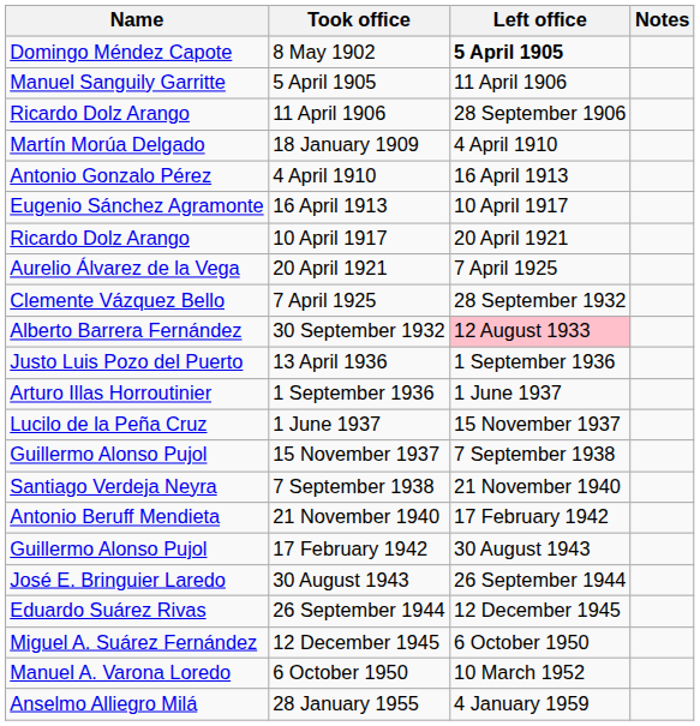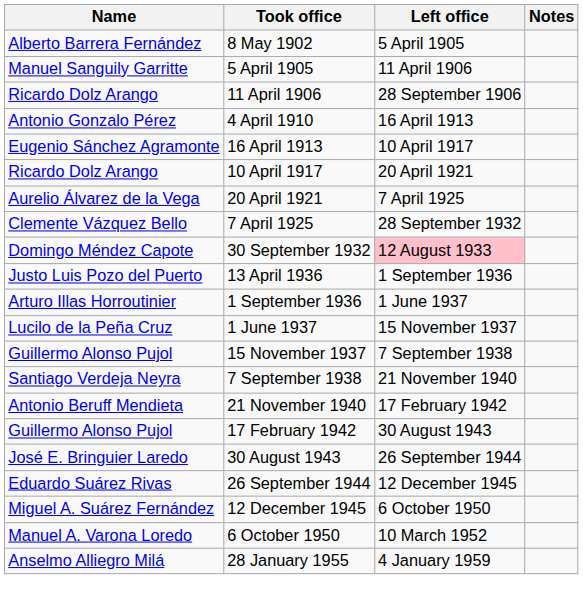8 May 1902 | Name: Domingo Méndez Capote -> Alberto Barrera Fernández
8 May 1902 | Left office: bold -> normal
- row: Martín Morúa Delgado | 18 January 1909 | 4 April 1910
30 September 1932 | Name: Alberto Barrera Fernández -> Domingo Méndez Capote
